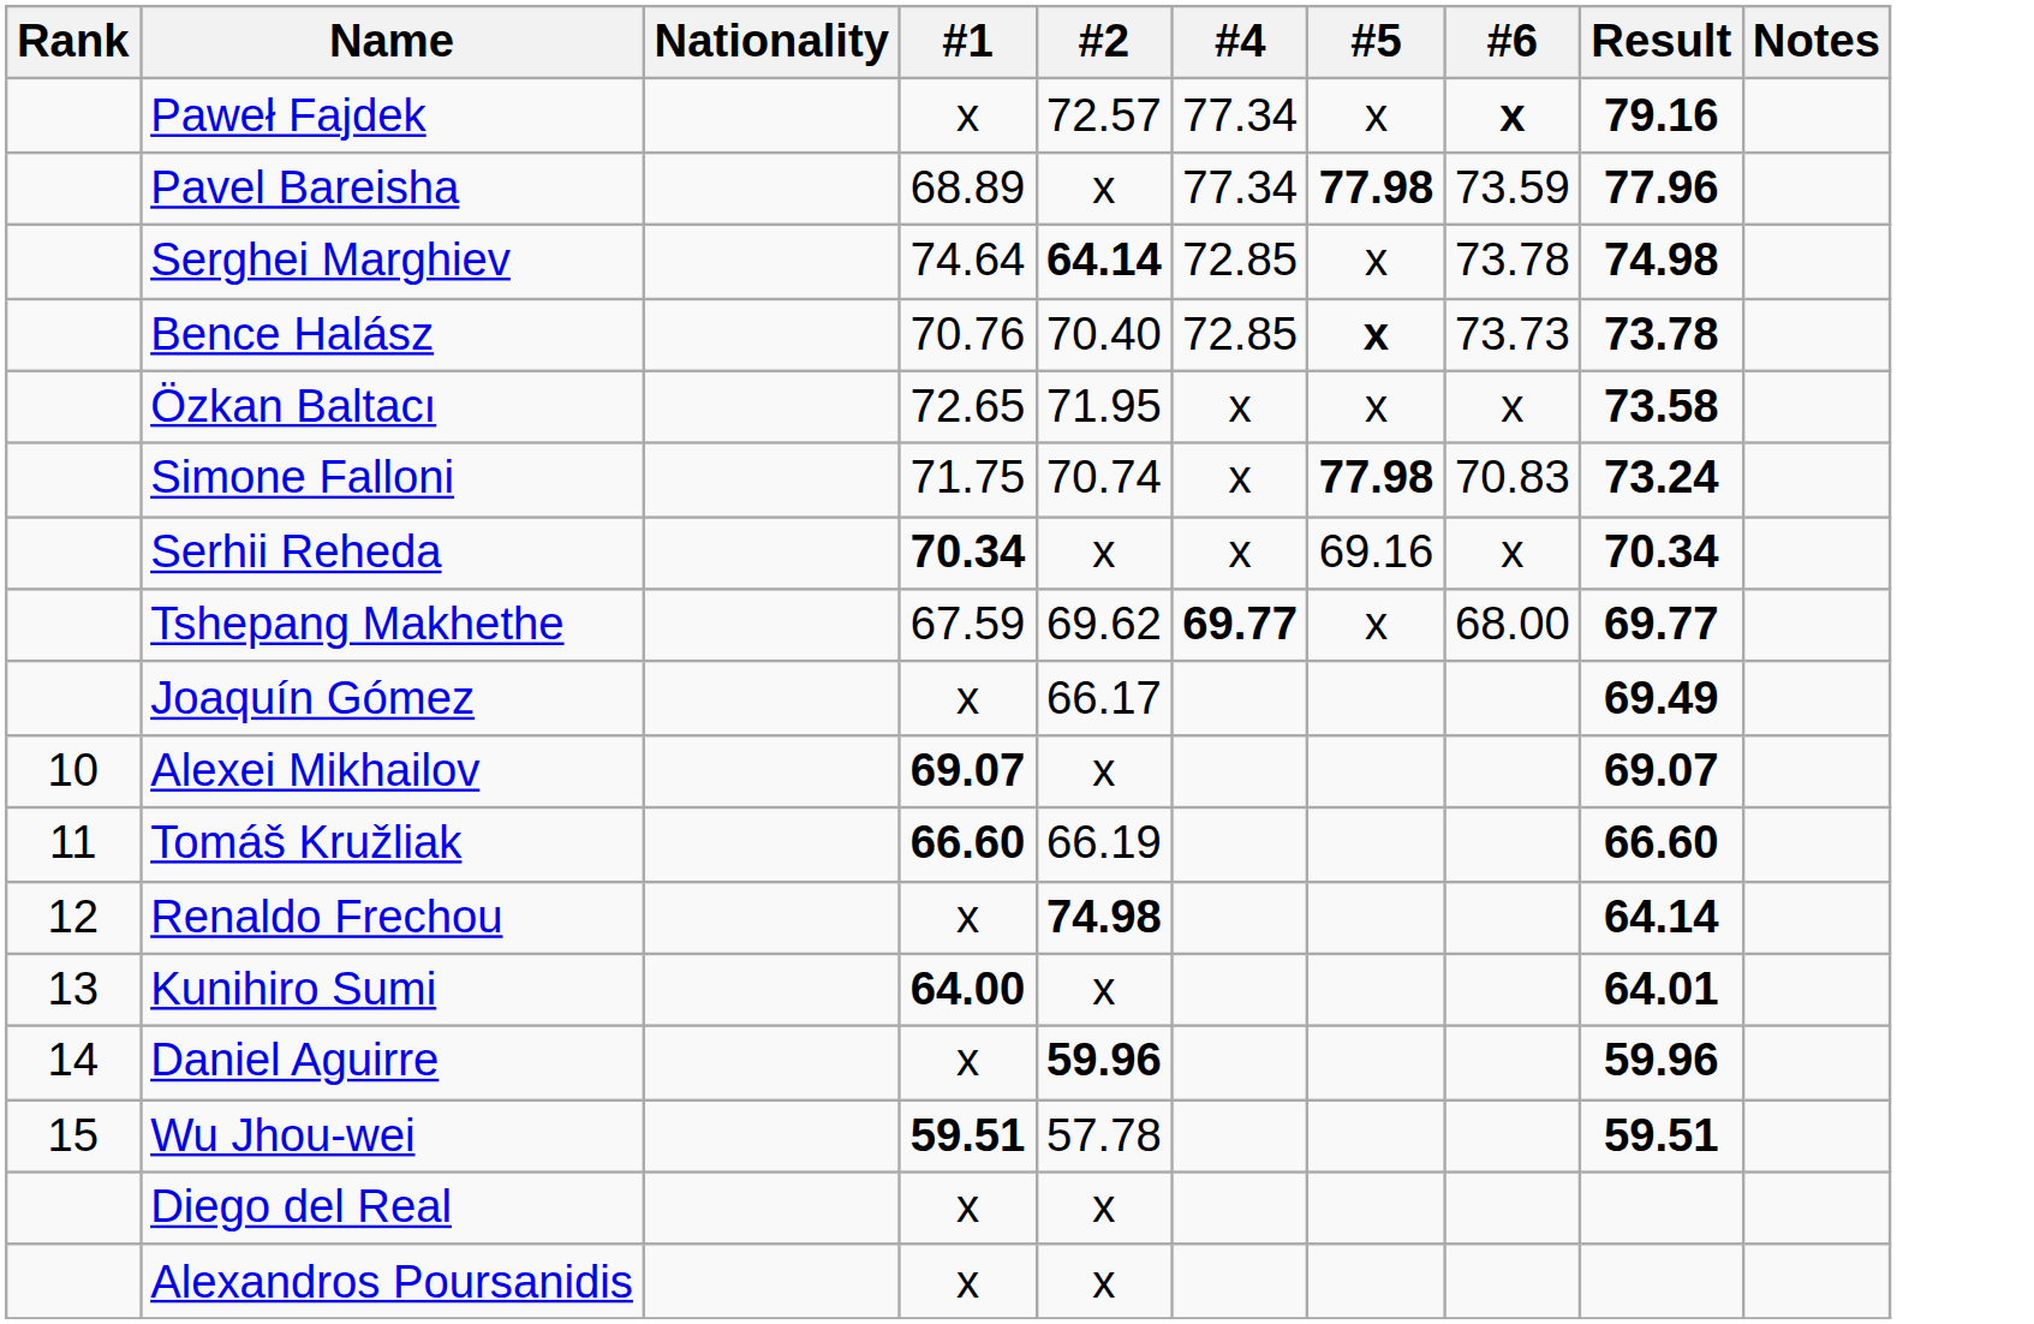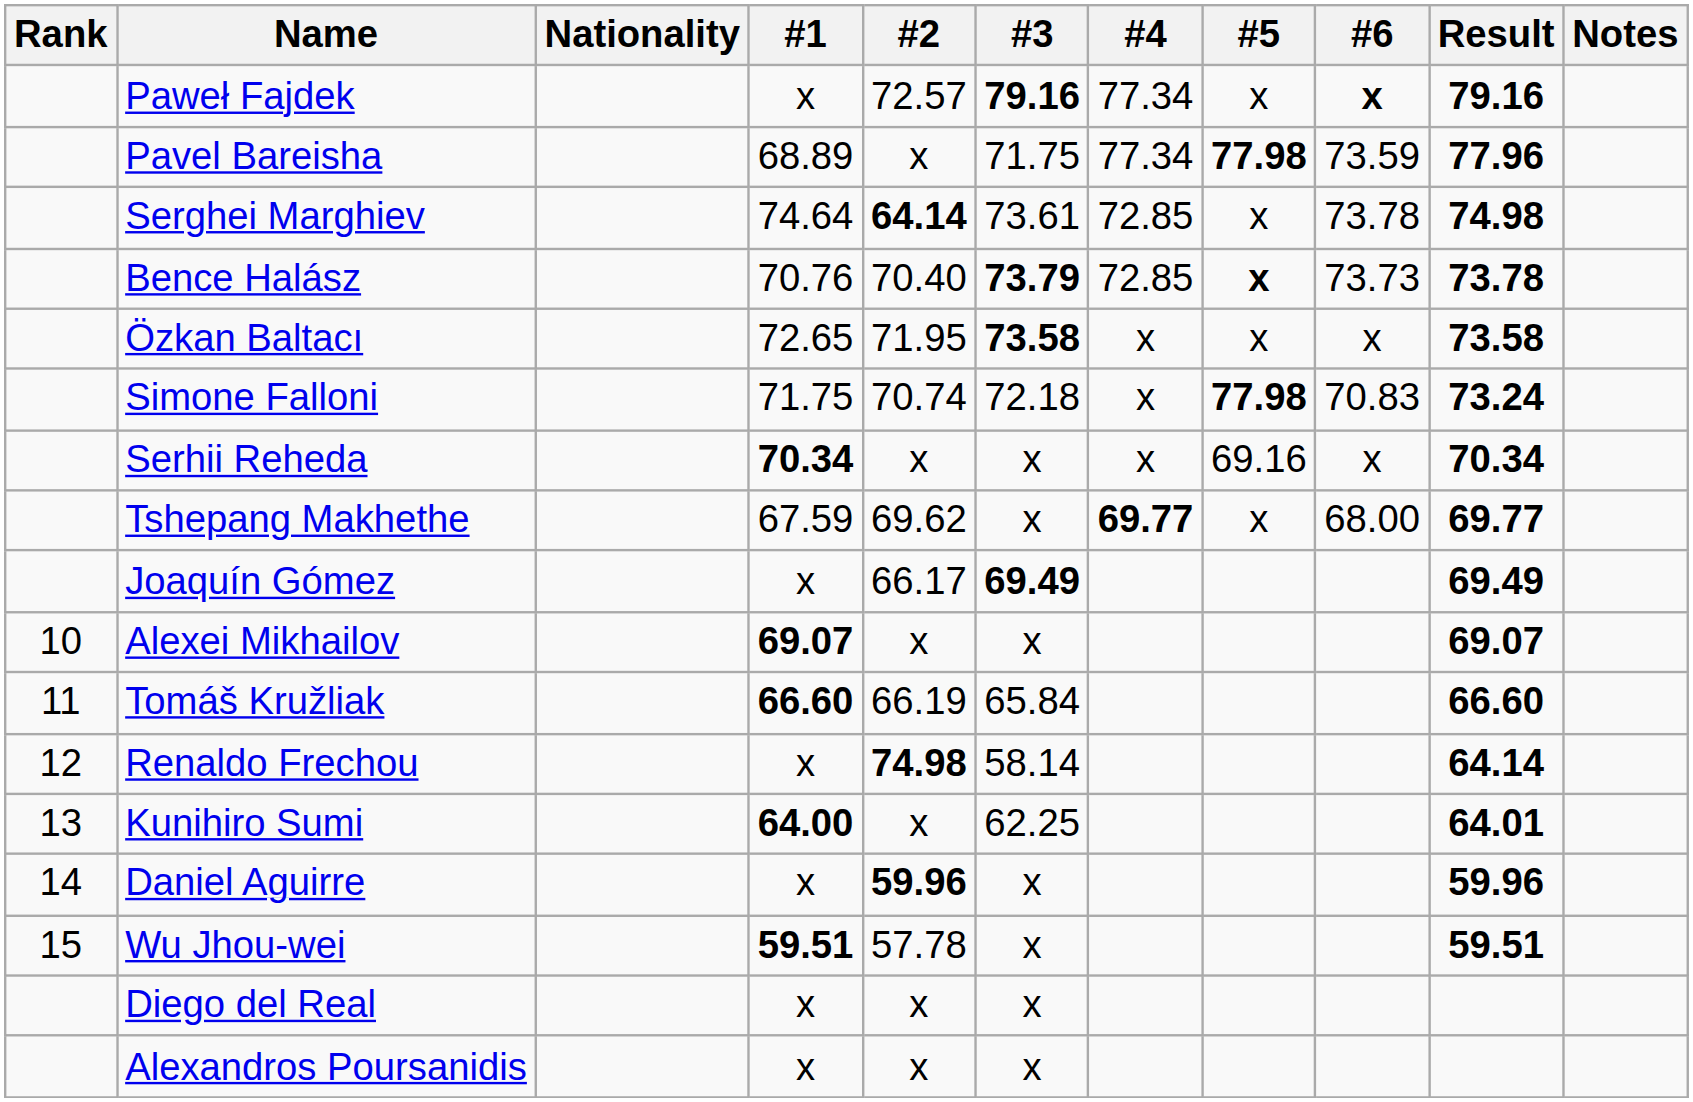+ column: #3 | 79.16 | 71.75 | 73.61 | 73.79 | 73.58 | 72.18 | x | x | 69.49 | x | 65.84 | 58.14 | 62.25 | x | x | x | x
